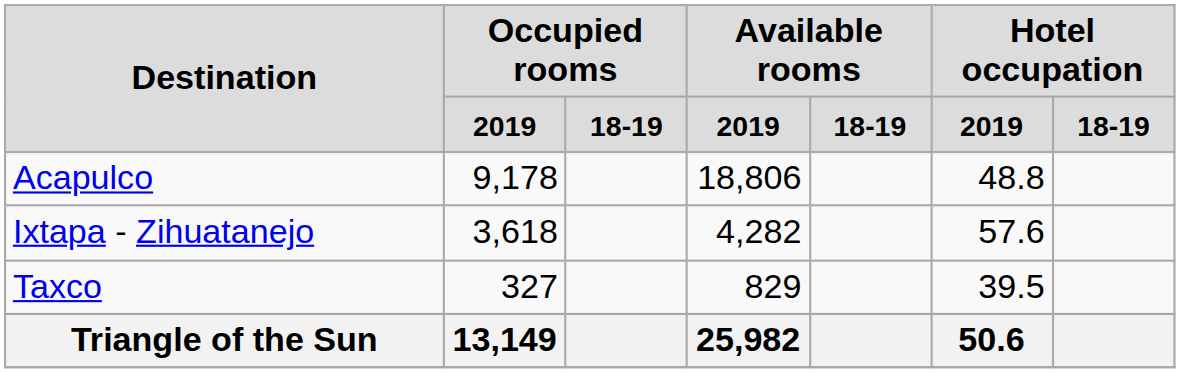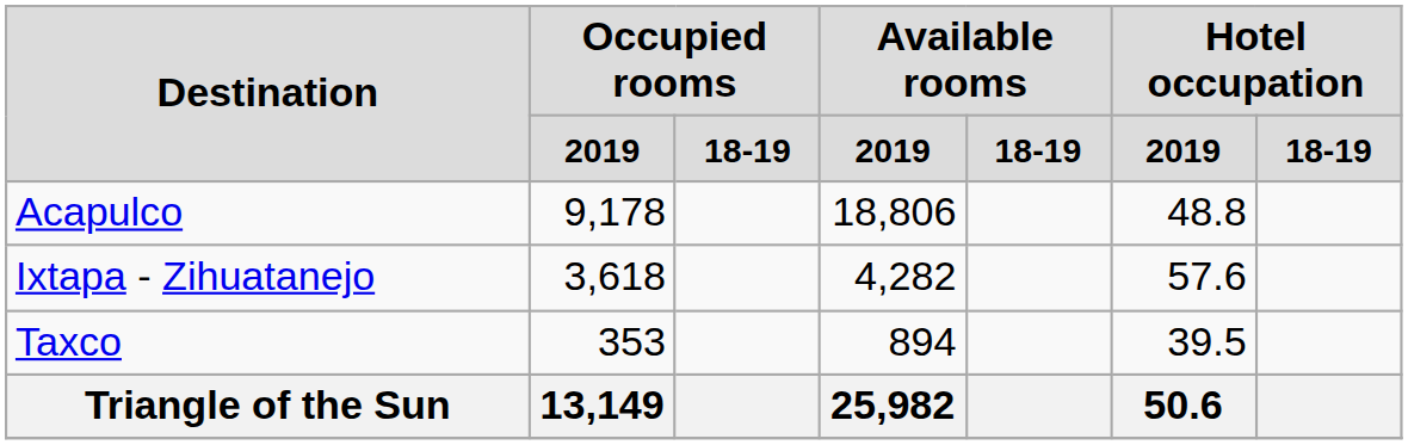Taxco | Occupied rooms / 2019: 327 -> 353
Taxco | Available rooms / 2019: 829 -> 894
